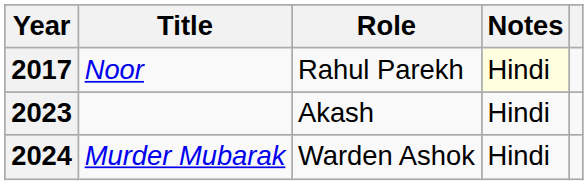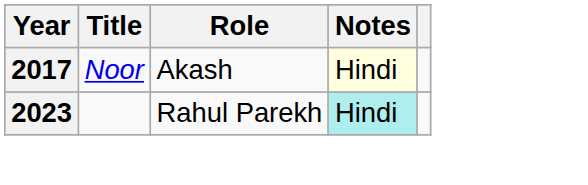2017 | Role: Rahul Parekh -> Akash
2023 | Role: Akash -> Rahul Parekh
2023 | Notes: no background -> paleturquoise background
- row: 2024 | Murder Mubarak | Warden Ashok | Hindi
